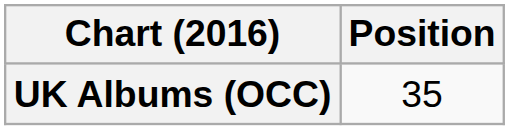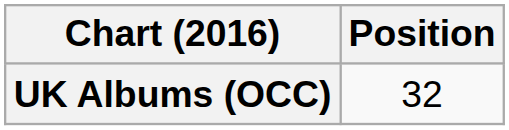UK Albums (OCC) | Position: 35 -> 32
